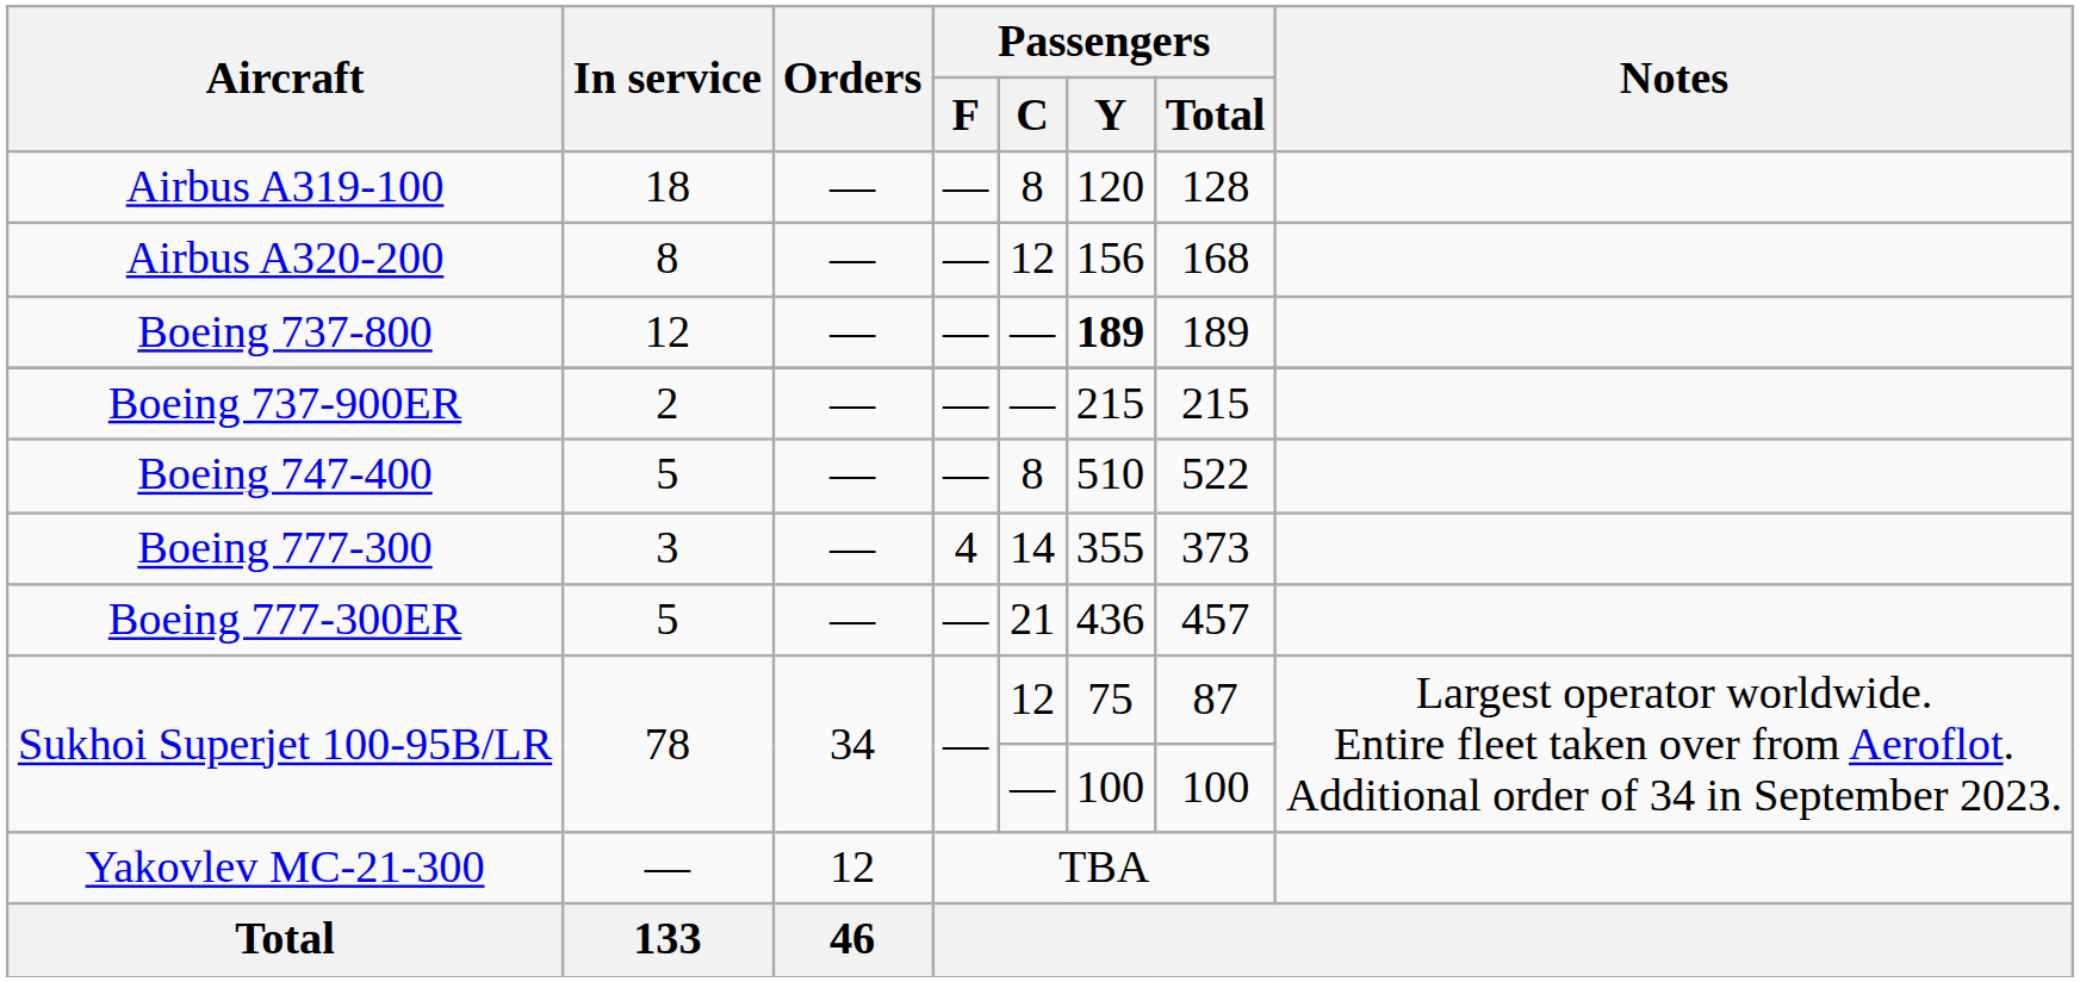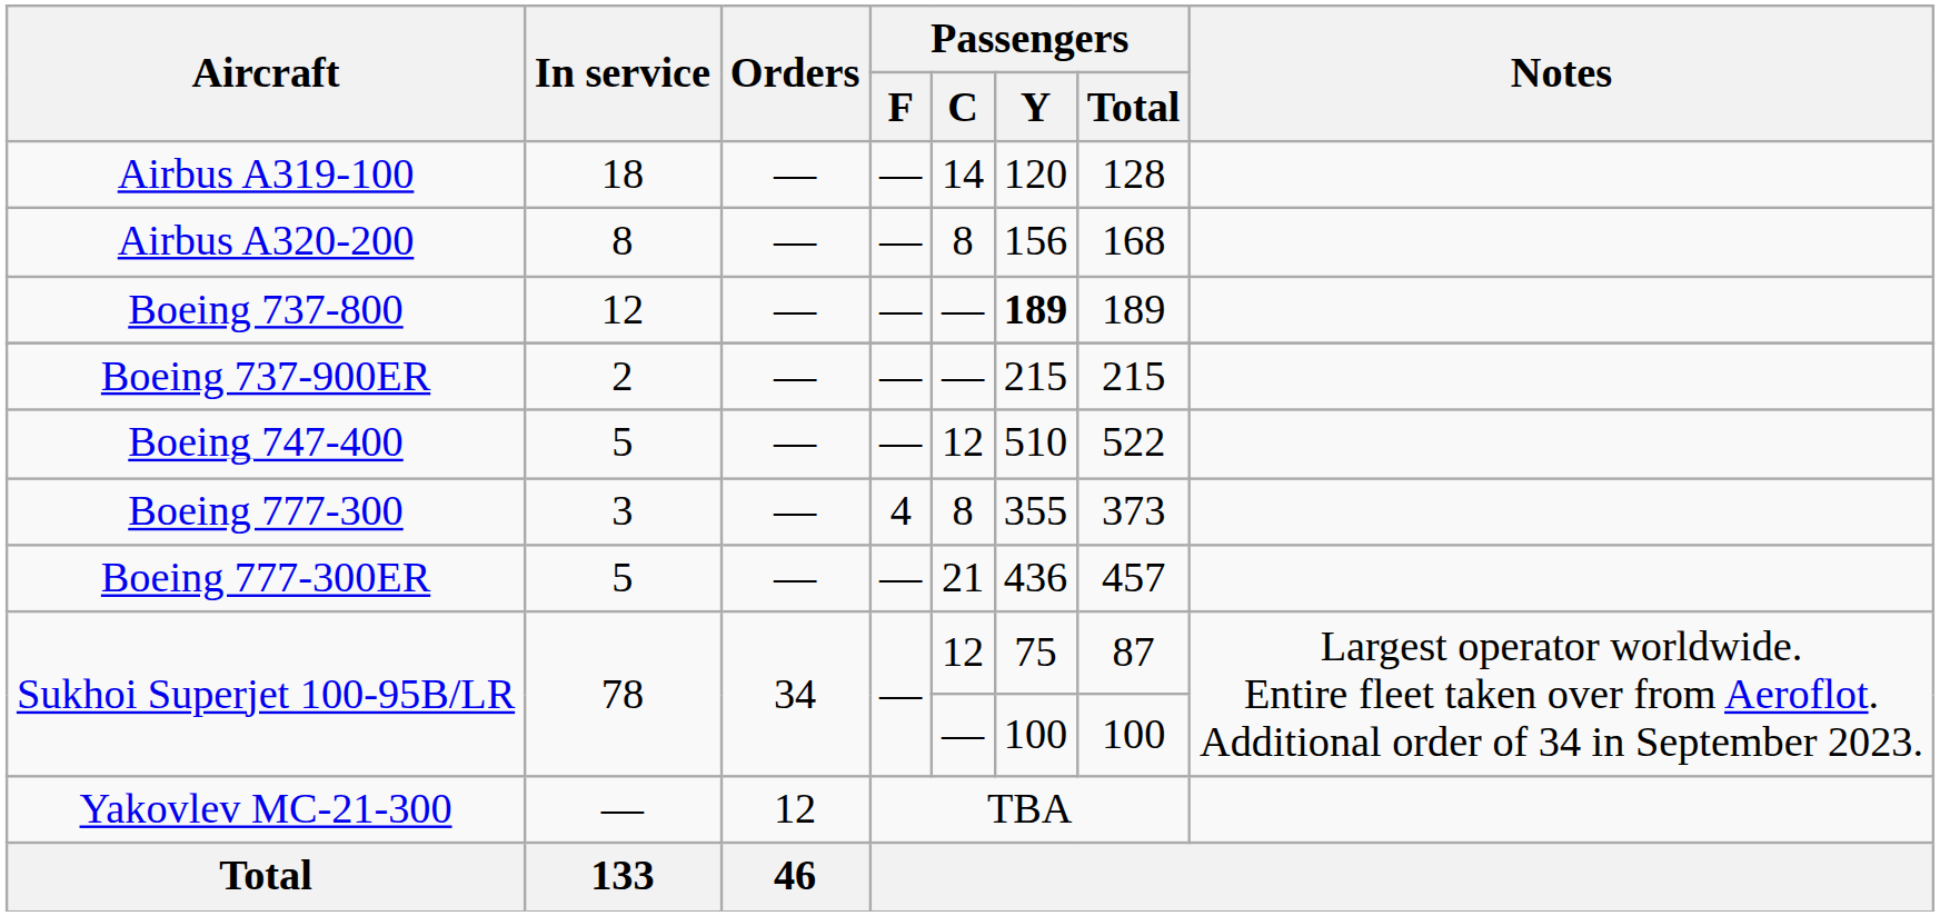Airbus A319-100 | Passengers / C: 8 -> 14
Airbus A320-200 | Passengers / C: 12 -> 8
Boeing 747-400 | Passengers / C: 8 -> 12
Boeing 777-300 | Passengers / C: 14 -> 8
